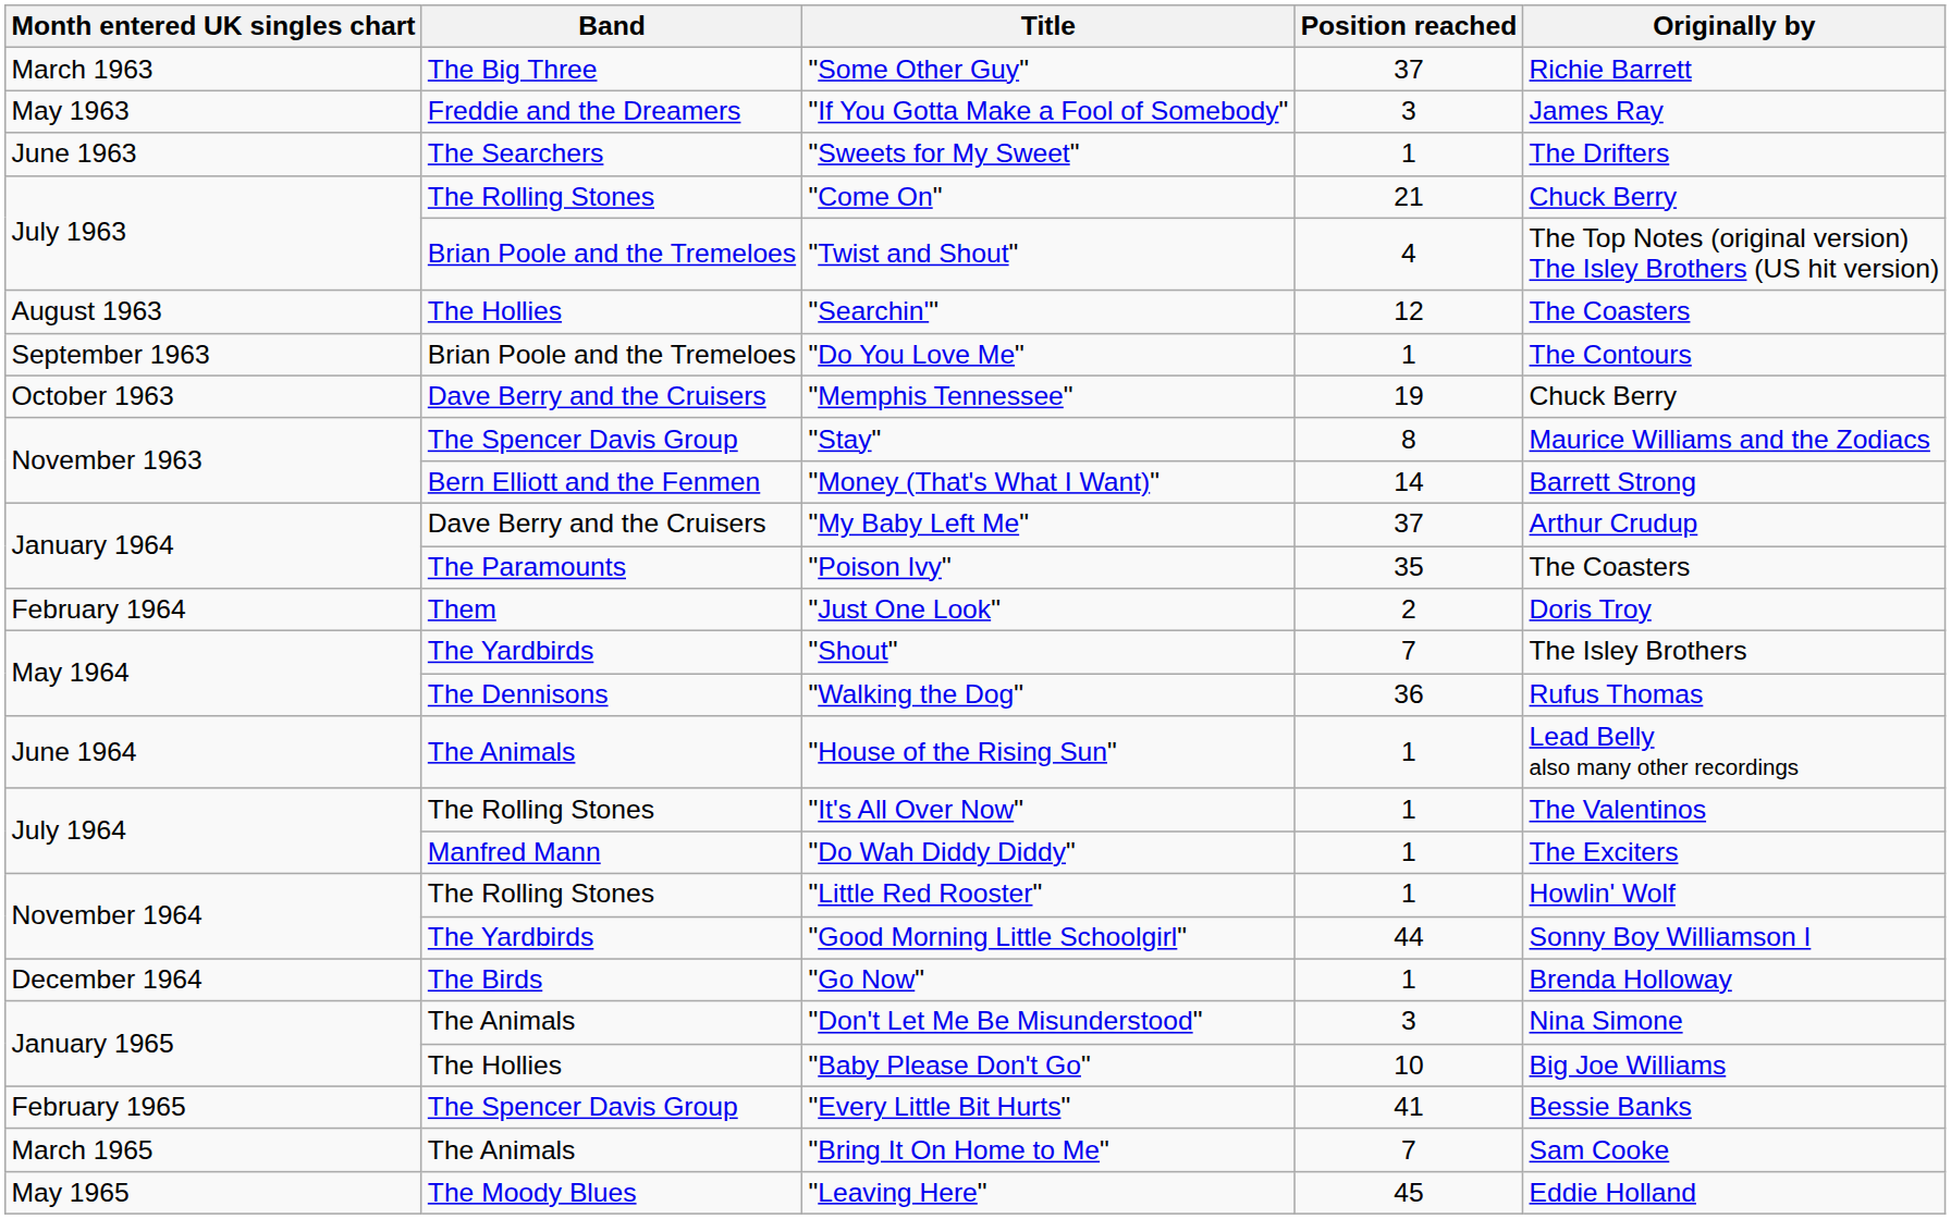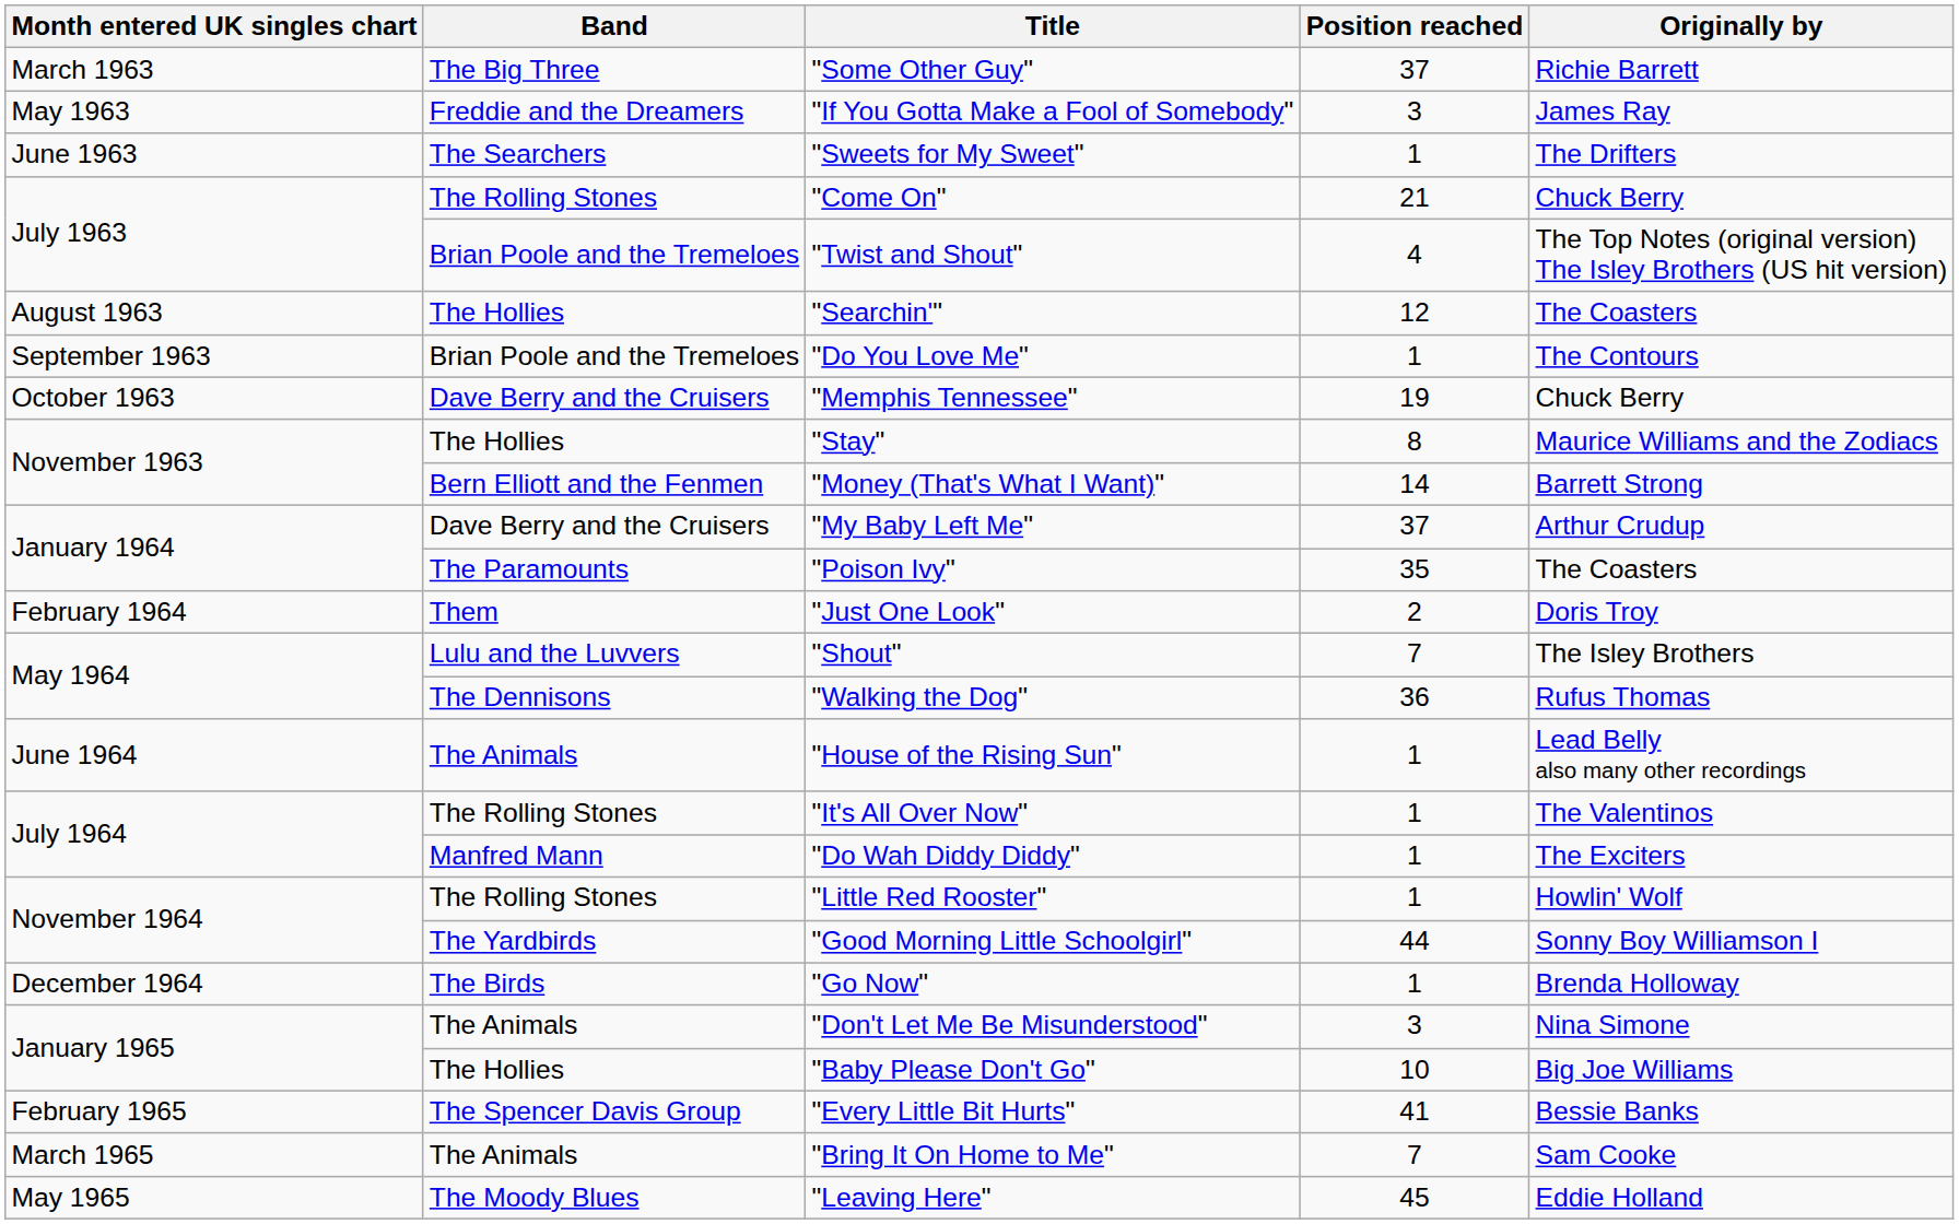"Stay" | Band: The Spencer Davis Group -> The Hollies
"Shout" | Band: The Yardbirds -> Lulu and the Luvvers
